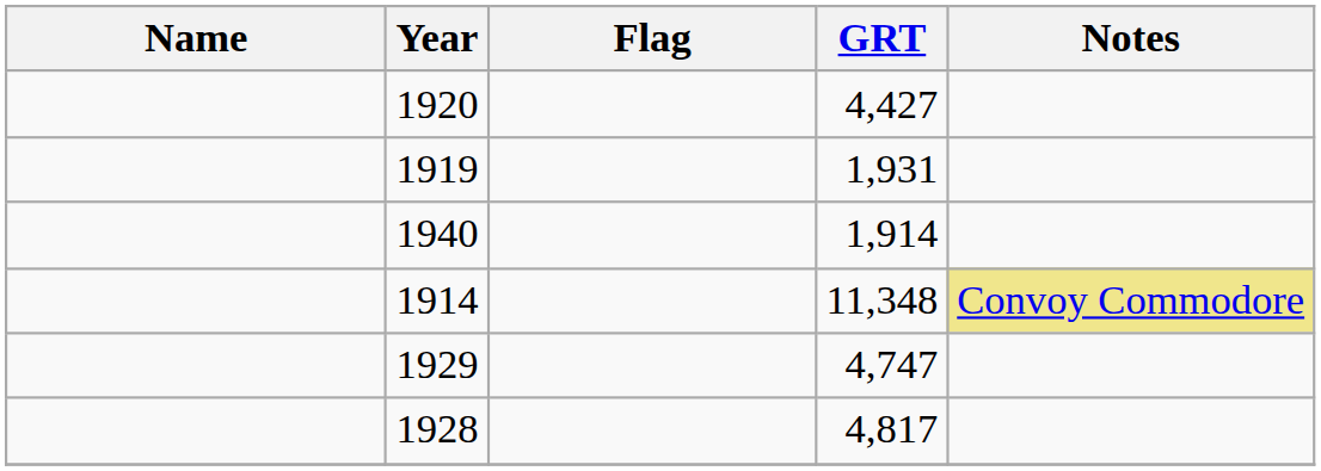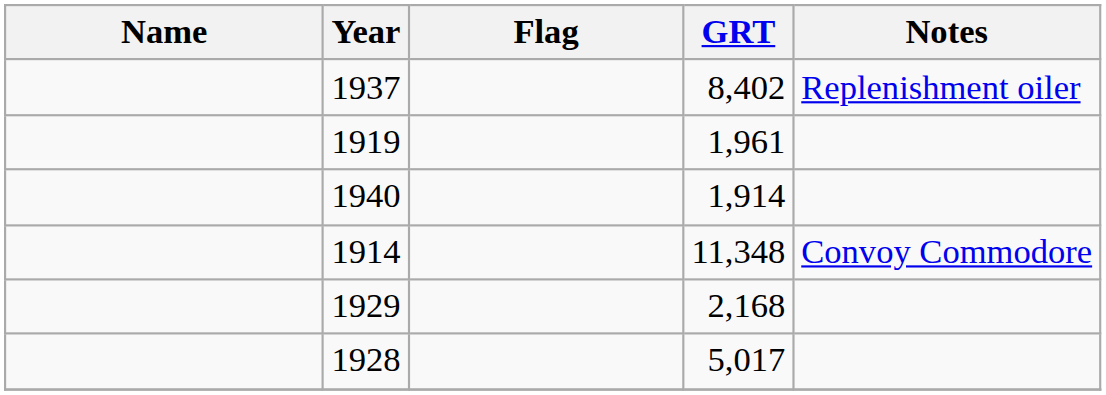+ row: 1937 | 8,402 | Replenishment oiler
- row: 1920 | 4,427
1919 | GRT: 1,931 -> 1,961
1914 | Notes: khaki background -> no background
1929 | GRT: 4,747 -> 2,168
1928 | GRT: 4,817 -> 5,017
